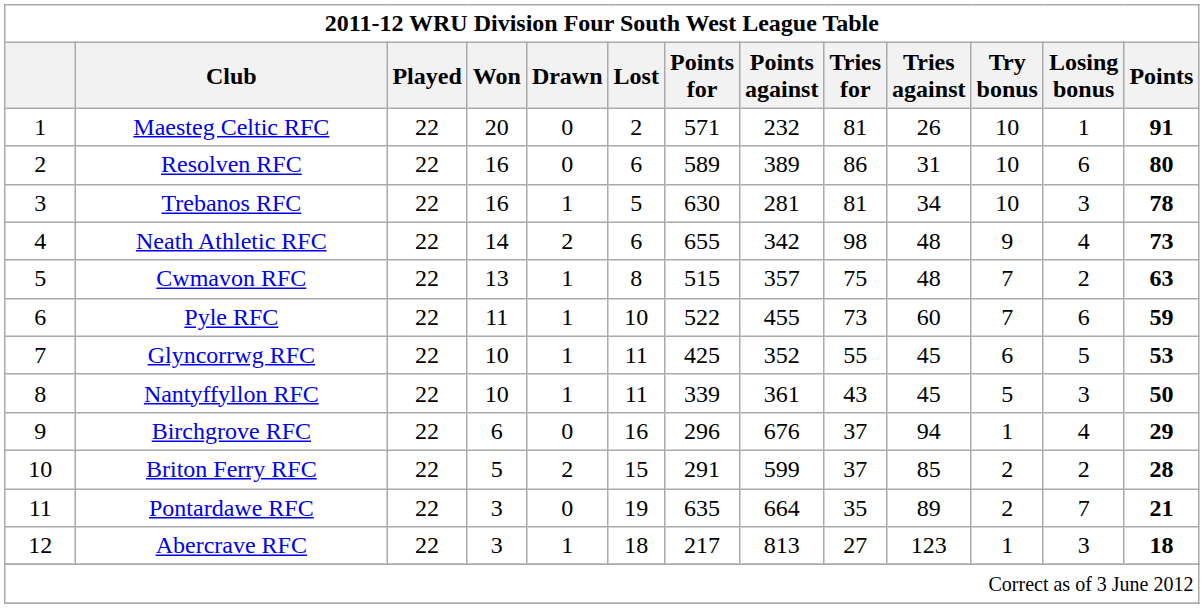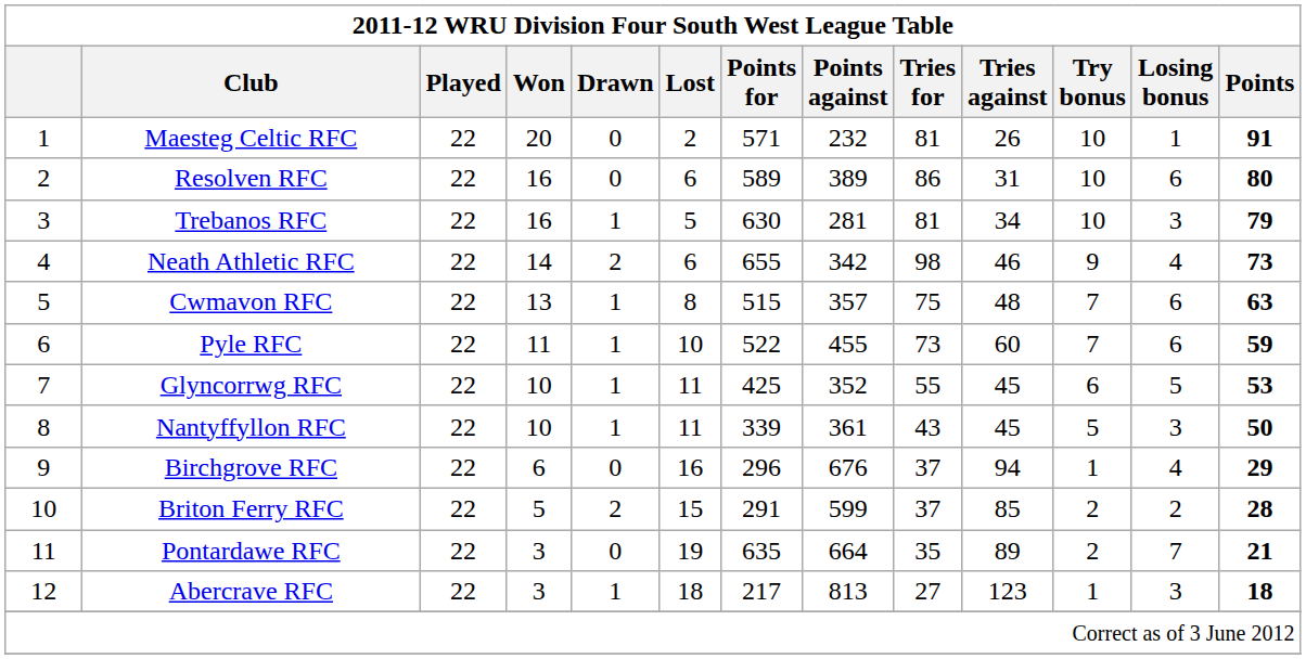Trebanos RFC | Points: 78 -> 79
Neath Athletic RFC | Tries against: 48 -> 46
Cwmavon RFC | Losing bonus: 2 -> 6
